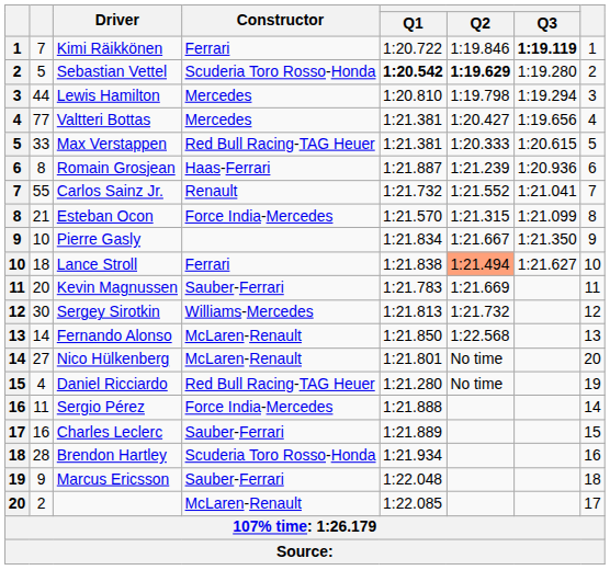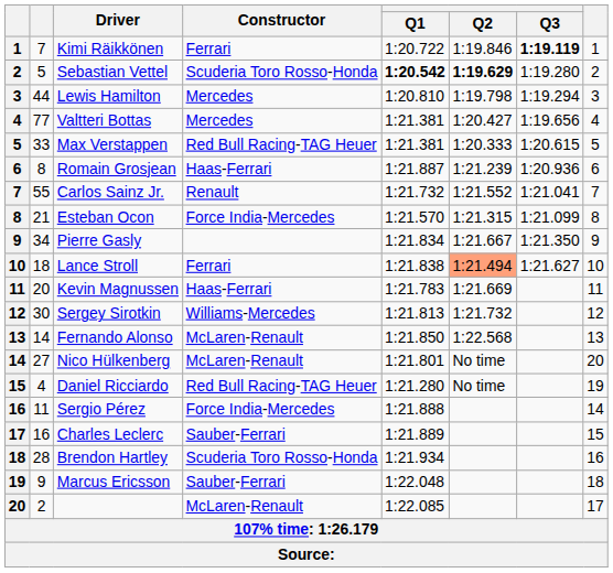Pierre Gasly | column 2: 10 -> 34
Kevin Magnussen | Constructor: Sauber-Ferrari -> Haas-Ferrari
